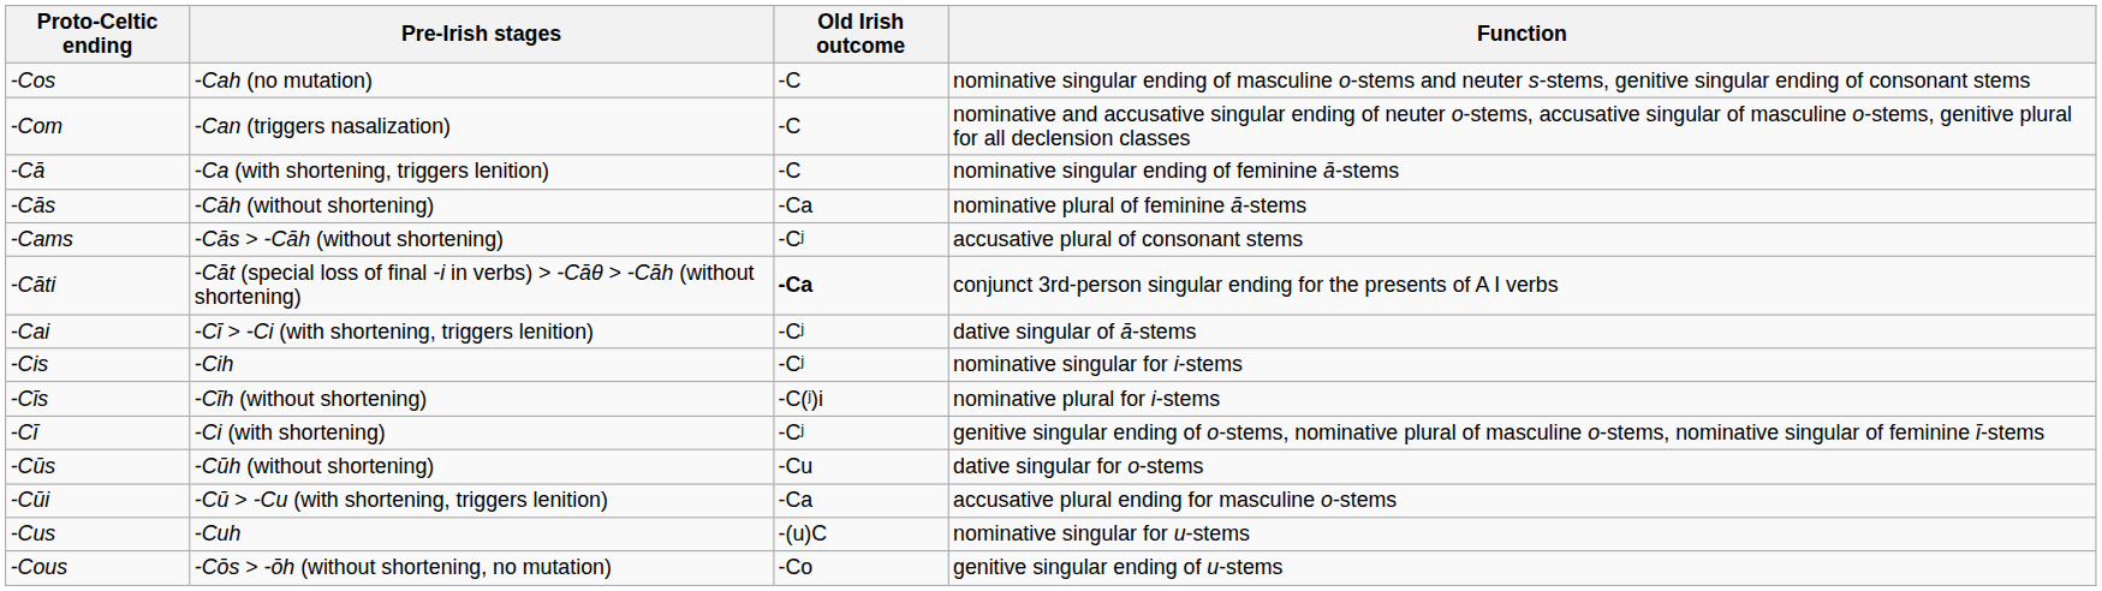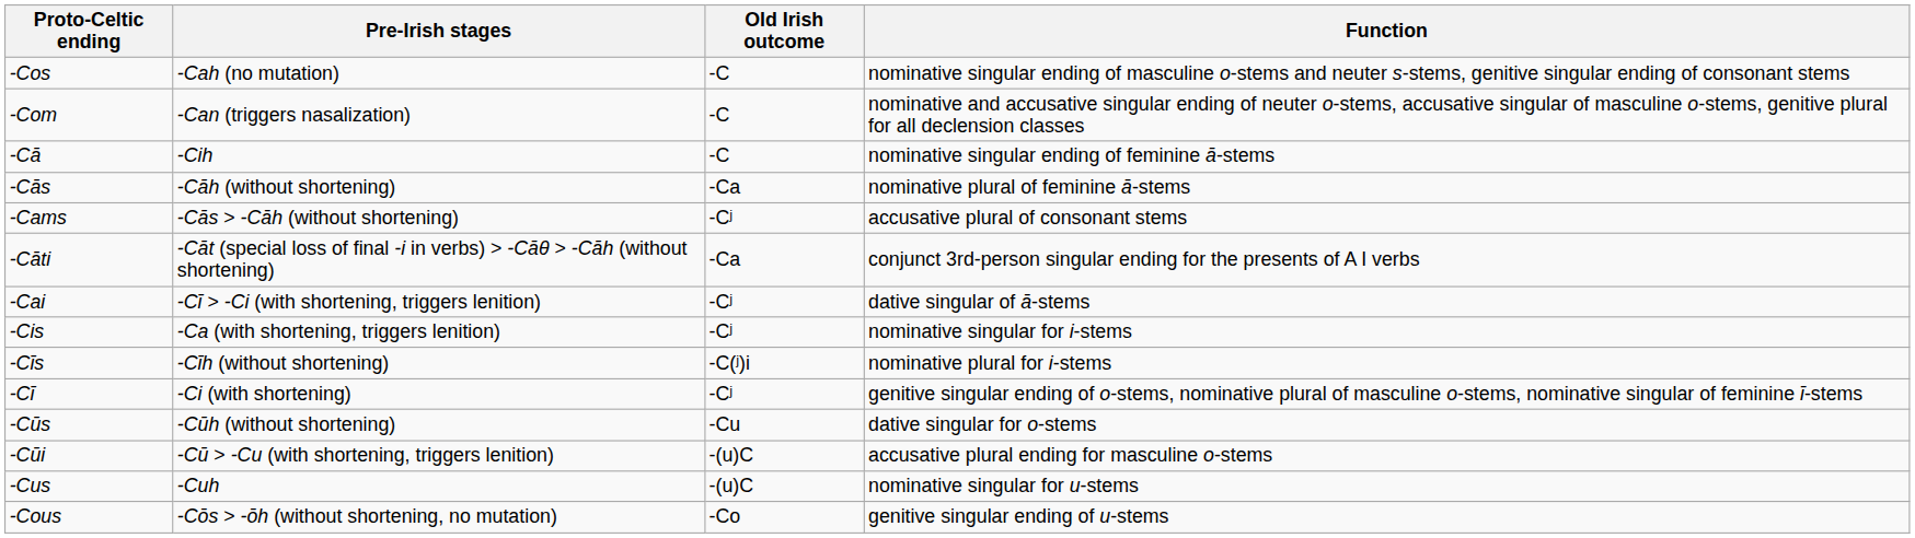-Cā | Pre-Irish stages: -Ca (with shortening, triggers lenition) -> -Cih
-Cāti | Old Irish outcome: bold -> normal
-Cis | Pre-Irish stages: -Cih -> -Ca (with shortening, triggers lenition)
-Cūi | Old Irish outcome: -Ca -> -(u)C
